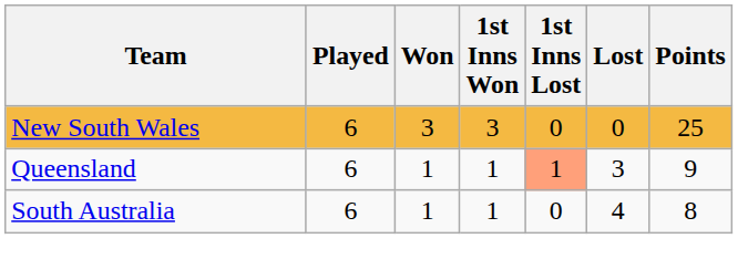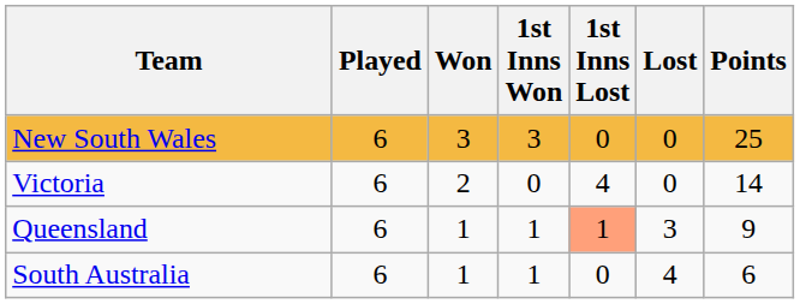+ row: Victoria | 6 | 2 | 0 | 4 | 0 | 14
South Australia | Points: 8 -> 6
